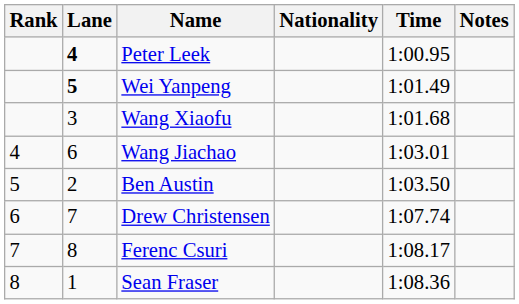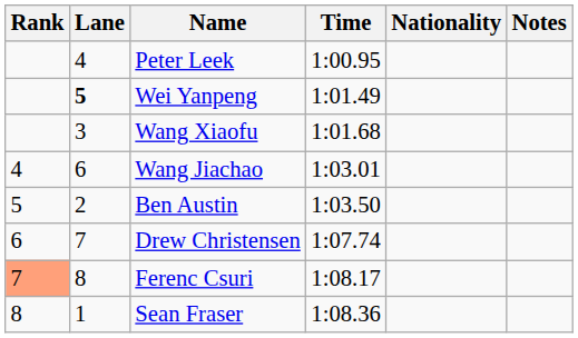columns swapped: Nationality <-> Time
Peter Leek | Lane: bold -> normal
Ferenc Csuri | Rank: no background -> lightsalmon background
